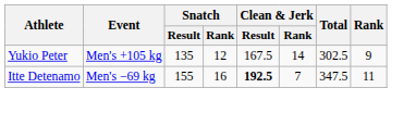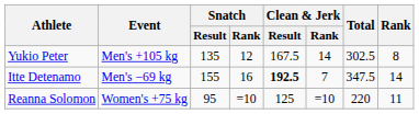Yukio Peter | Rank: 9 -> 8
Itte Detenamo | Rank: 11 -> 14
+ row: Reanna Solomon | Women's +75 kg | 95 | =10 | 125 | =10 | 220 | 11
